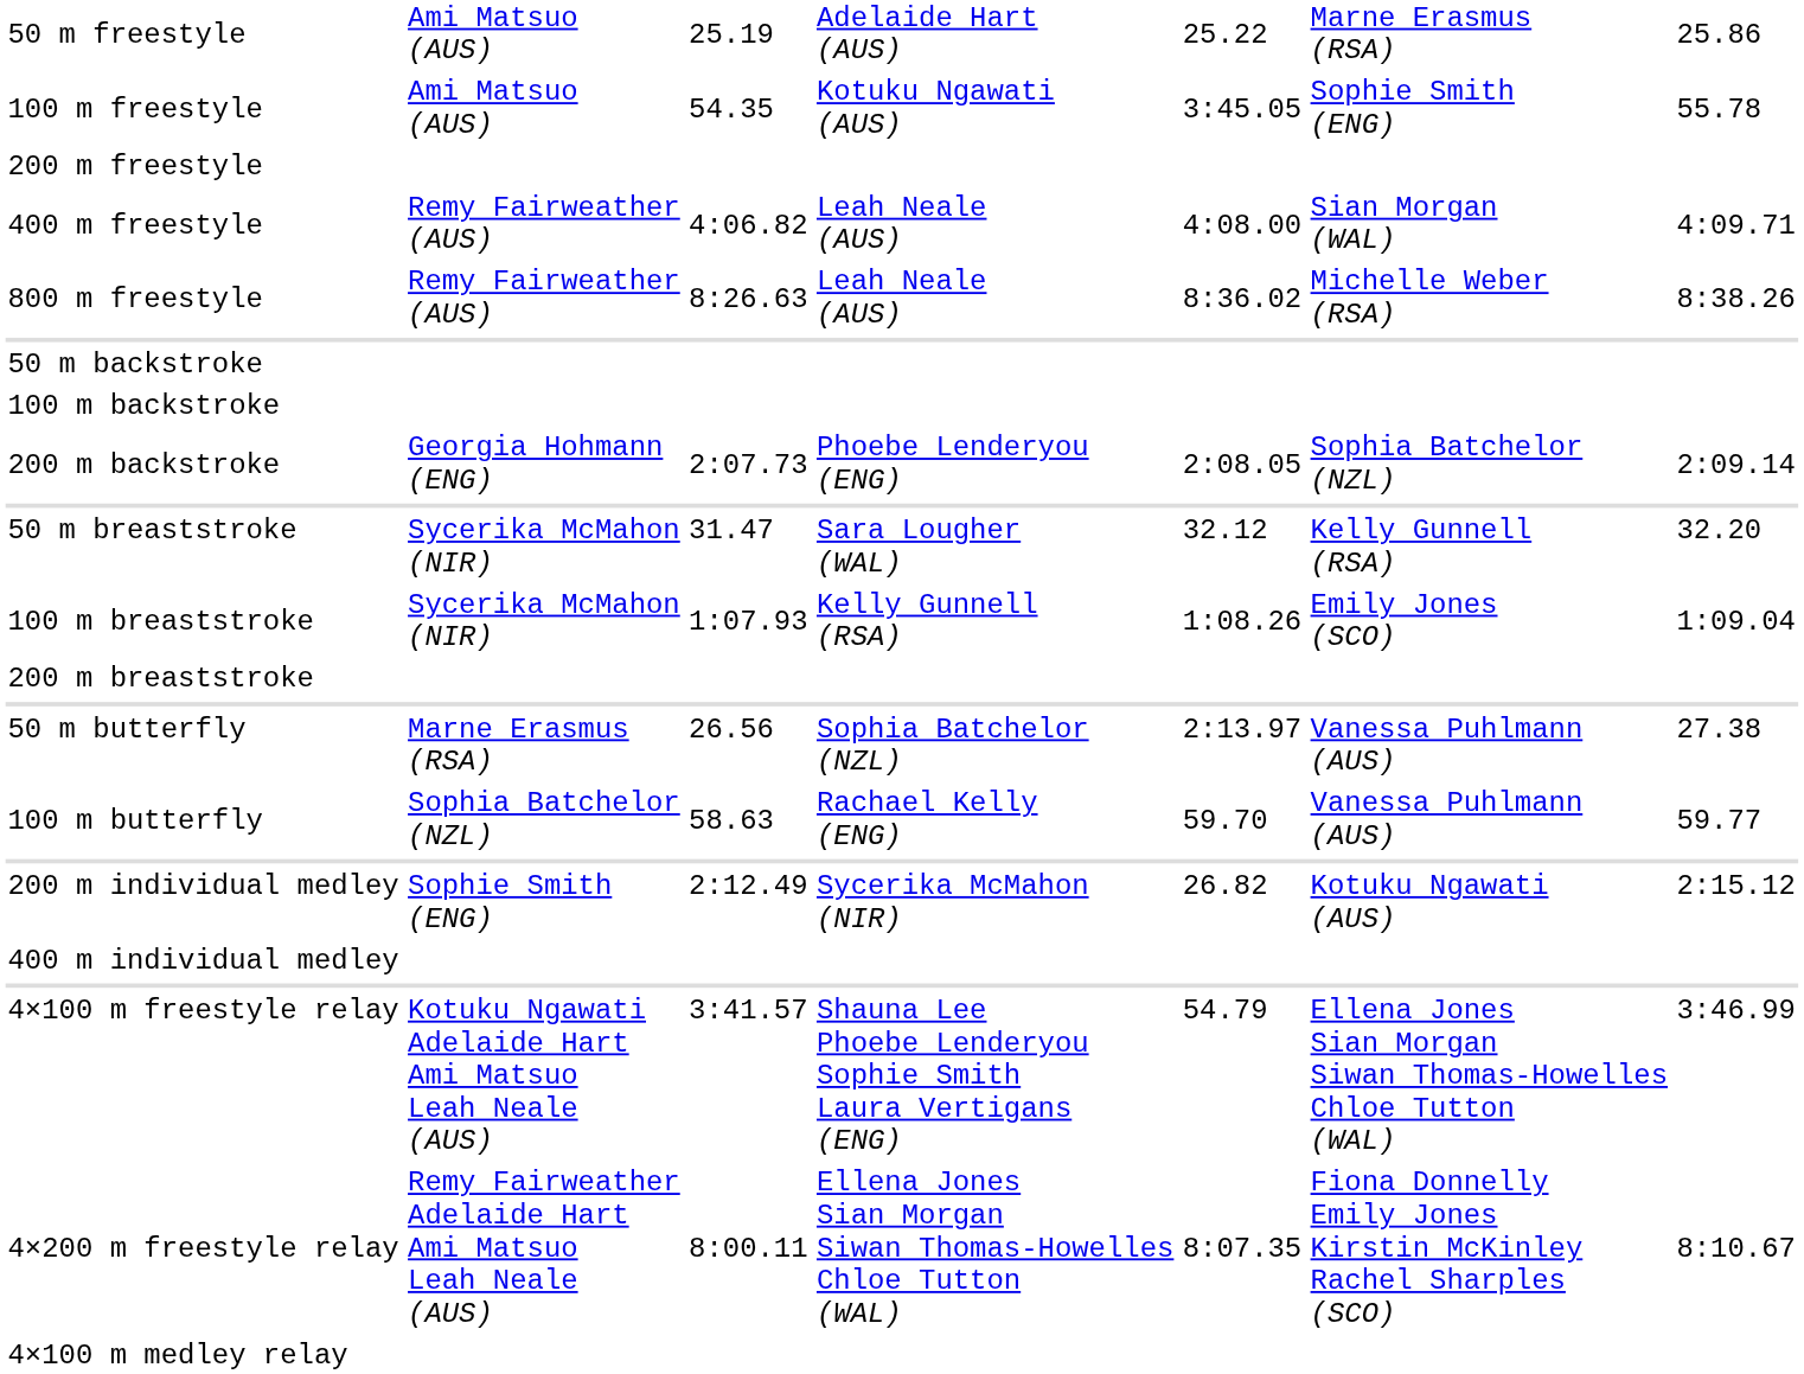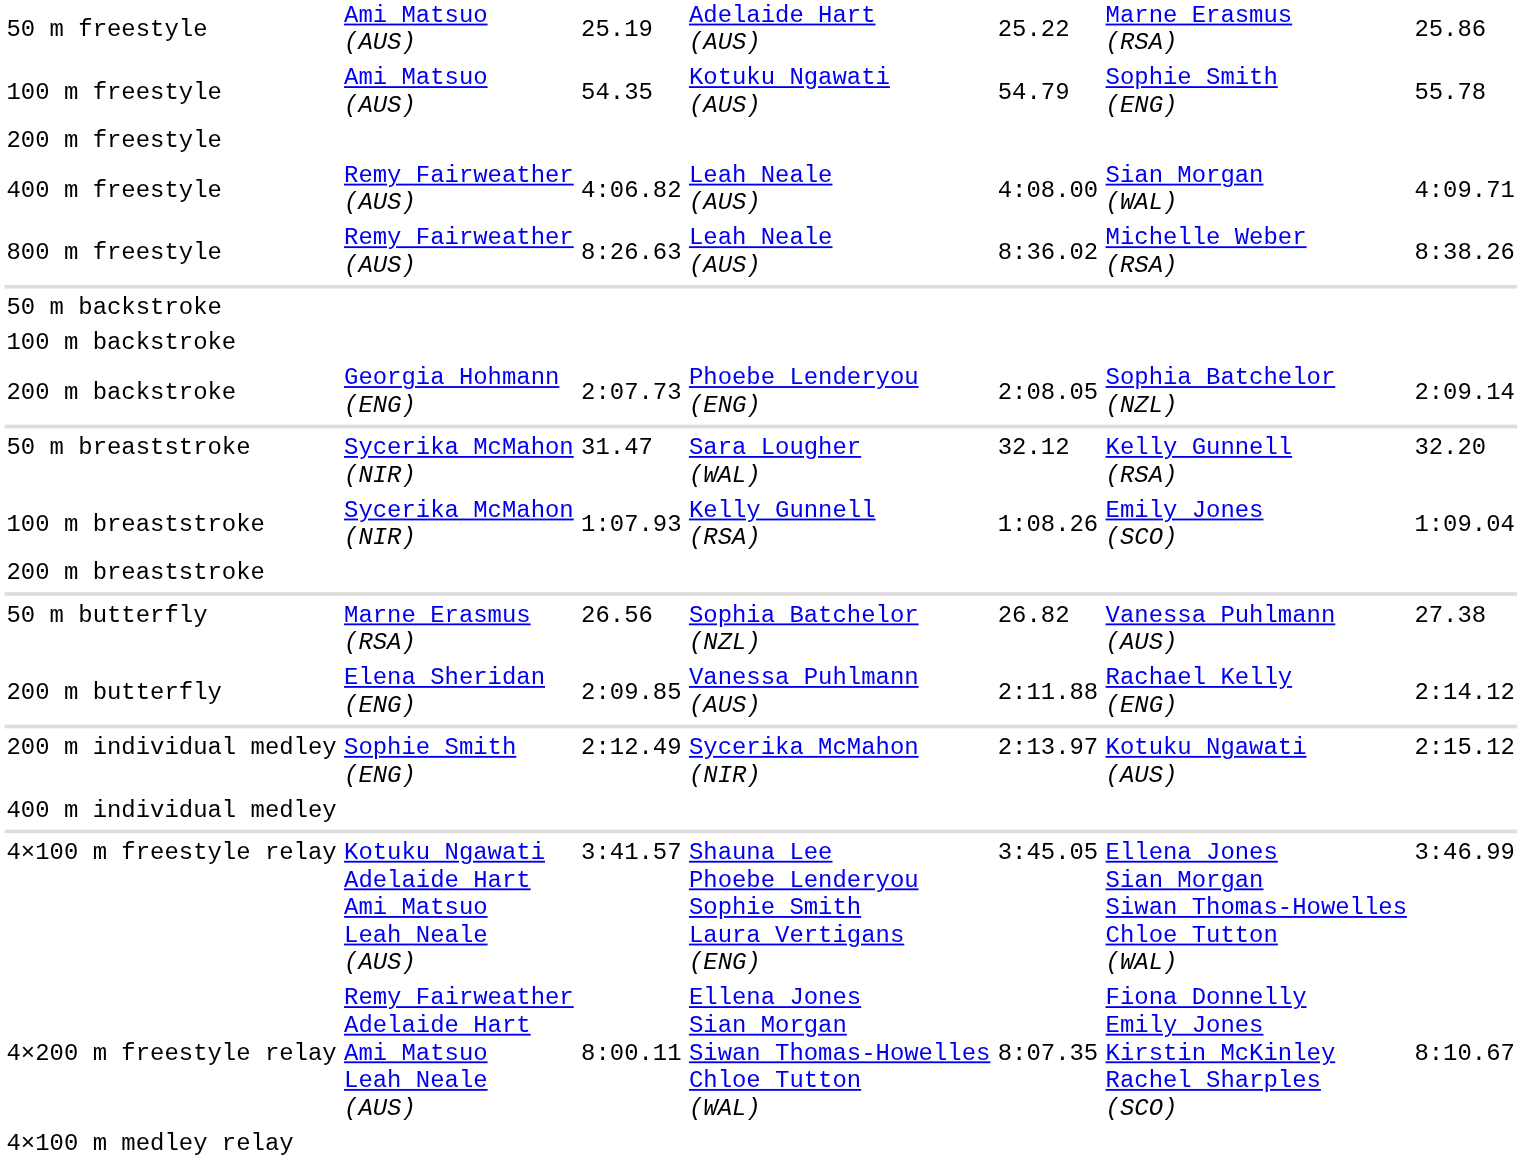100 m freestyle | column 5: 3:45.05 -> 54.79
50 m butterfly | column 5: 2:13.97 -> 26.82
- row: 100 m butterfly | Sophia Batchelor (NZL) | 58.63 | Rachael Kelly (ENG) | 59.70 | Vanessa Puhlmann (AUS) | 59.77
+ row: 200 m butterfly | Elena Sheridan (ENG) | 2:09.85 | Vanessa Puhlmann (AUS) | 2:11.88 | Rachael Kelly (ENG) | 2:14.12
200 m individual medley | column 5: 26.82 -> 2:13.97
4×100 m freestyle relay | column 5: 54.79 -> 3:45.05
